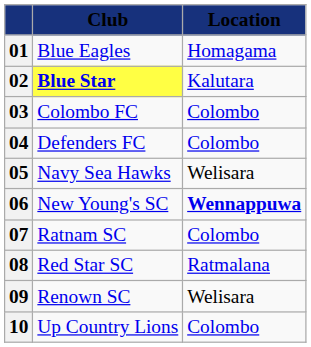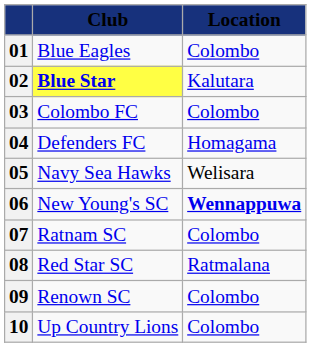01 | Location: Homagama -> Colombo
04 | Location: Colombo -> Homagama
09 | Location: Welisara -> Colombo
